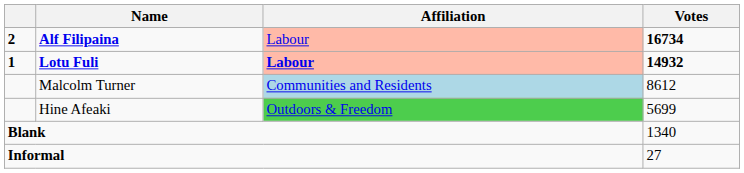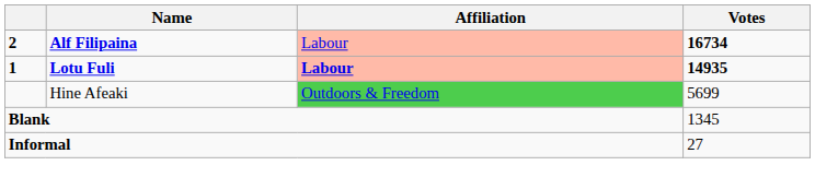Lotu Fuli | Votes: 14932 -> 14935
- row: Malcolm Turner | Communities and Residents | 8612
Blank | Votes: 1340 -> 1345
